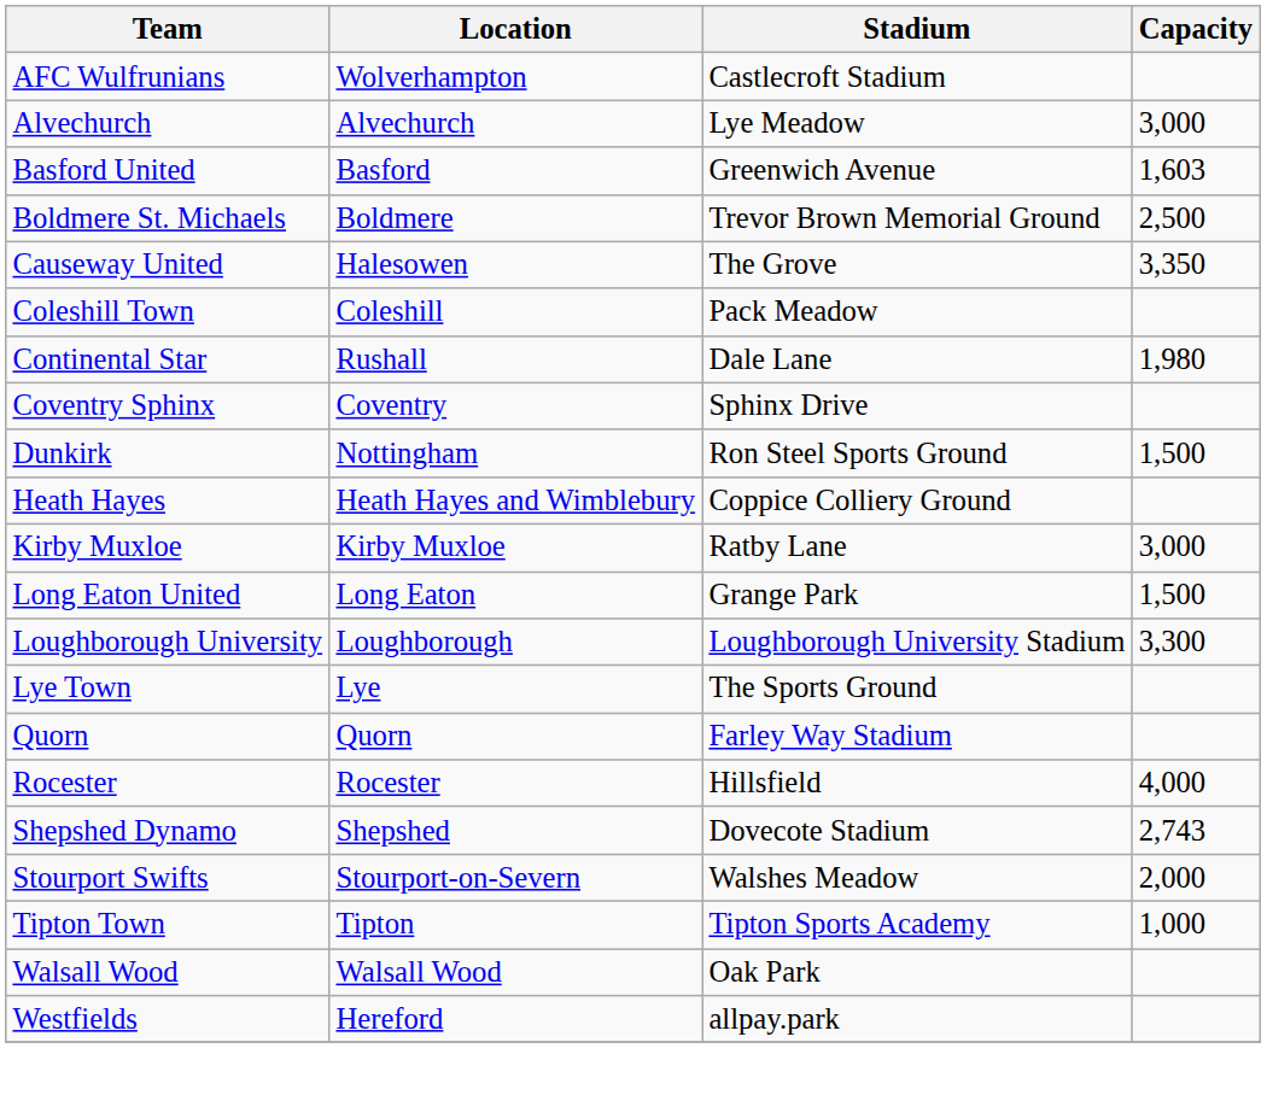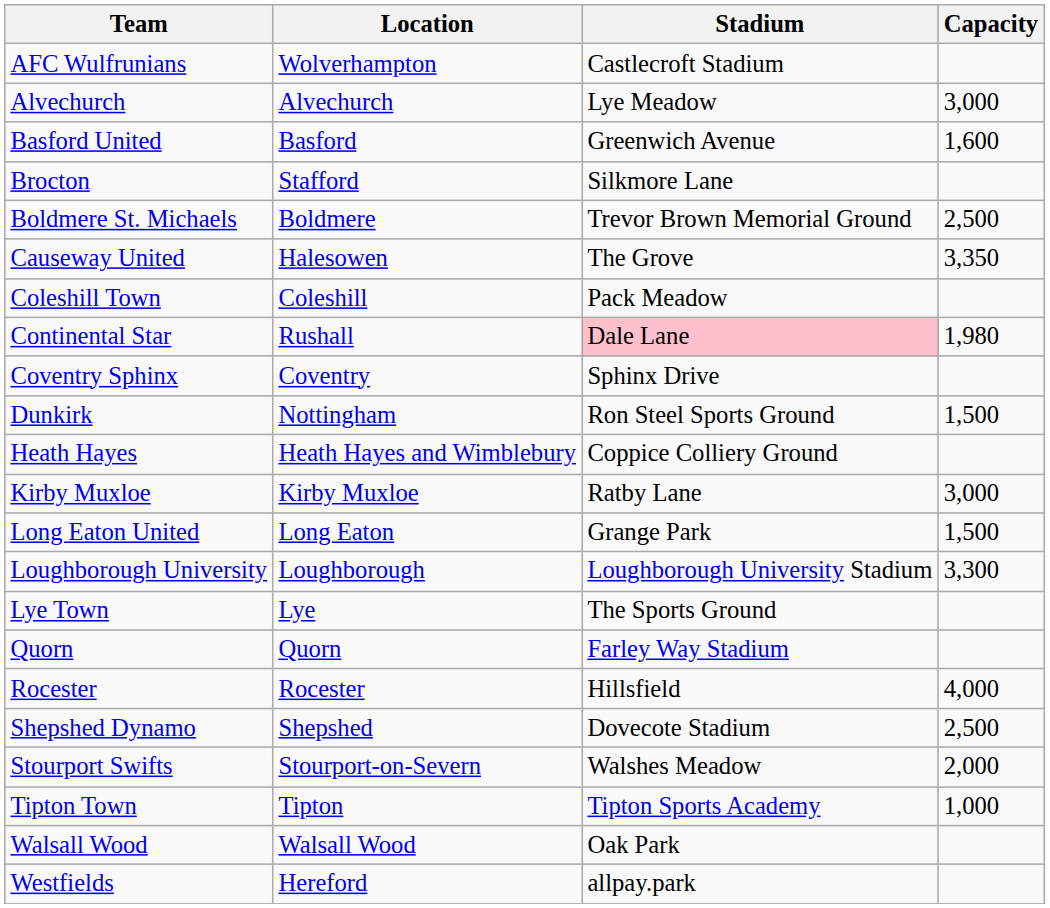Basford United | Capacity: 1,603 -> 1,600
+ row: Brocton | Stafford | Silkmore Lane
Continental Star | Stadium: no background -> pink background
Shepshed Dynamo | Capacity: 2,743 -> 2,500
